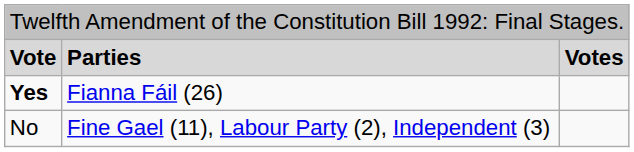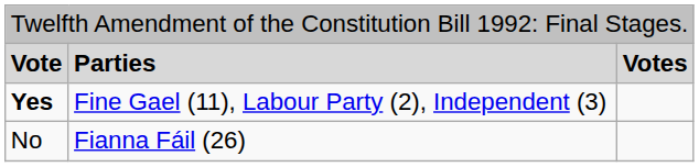Yes | column 2: Fianna Fáil (26) -> Fine Gael (11), Labour Party (2), Independent (3)
No | column 2: Fine Gael (11), Labour Party (2), Independent (3) -> Fianna Fáil (26)
